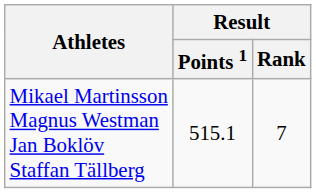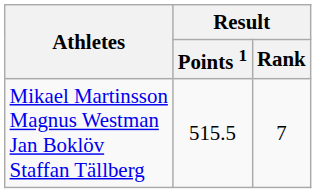Mikael Martinsson Magnus Westman Jan Boklöv Staffan Tällberg | Result / Points 1: 515.1 -> 515.5
